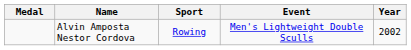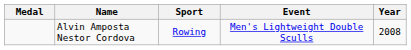Alvin Amposta Nestor Cordova | Year: 2002 -> 2008
